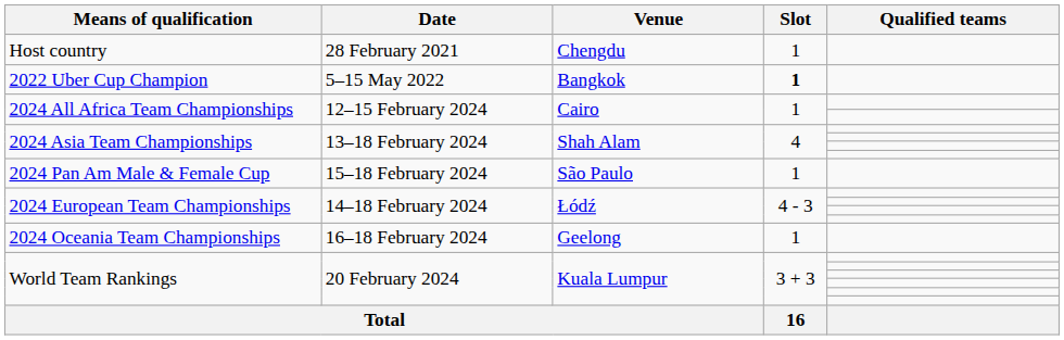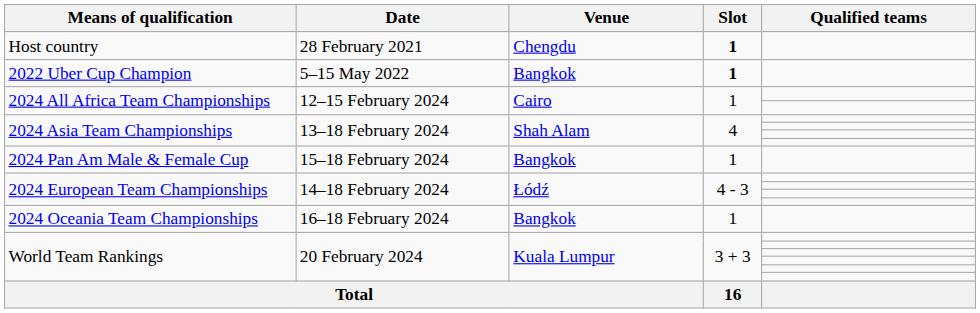Host country | Slot: normal -> bold
2024 Pan Am Male & Female Cup | Venue: São Paulo -> Bangkok
2024 Oceania Team Championships | Venue: Geelong -> Bangkok
